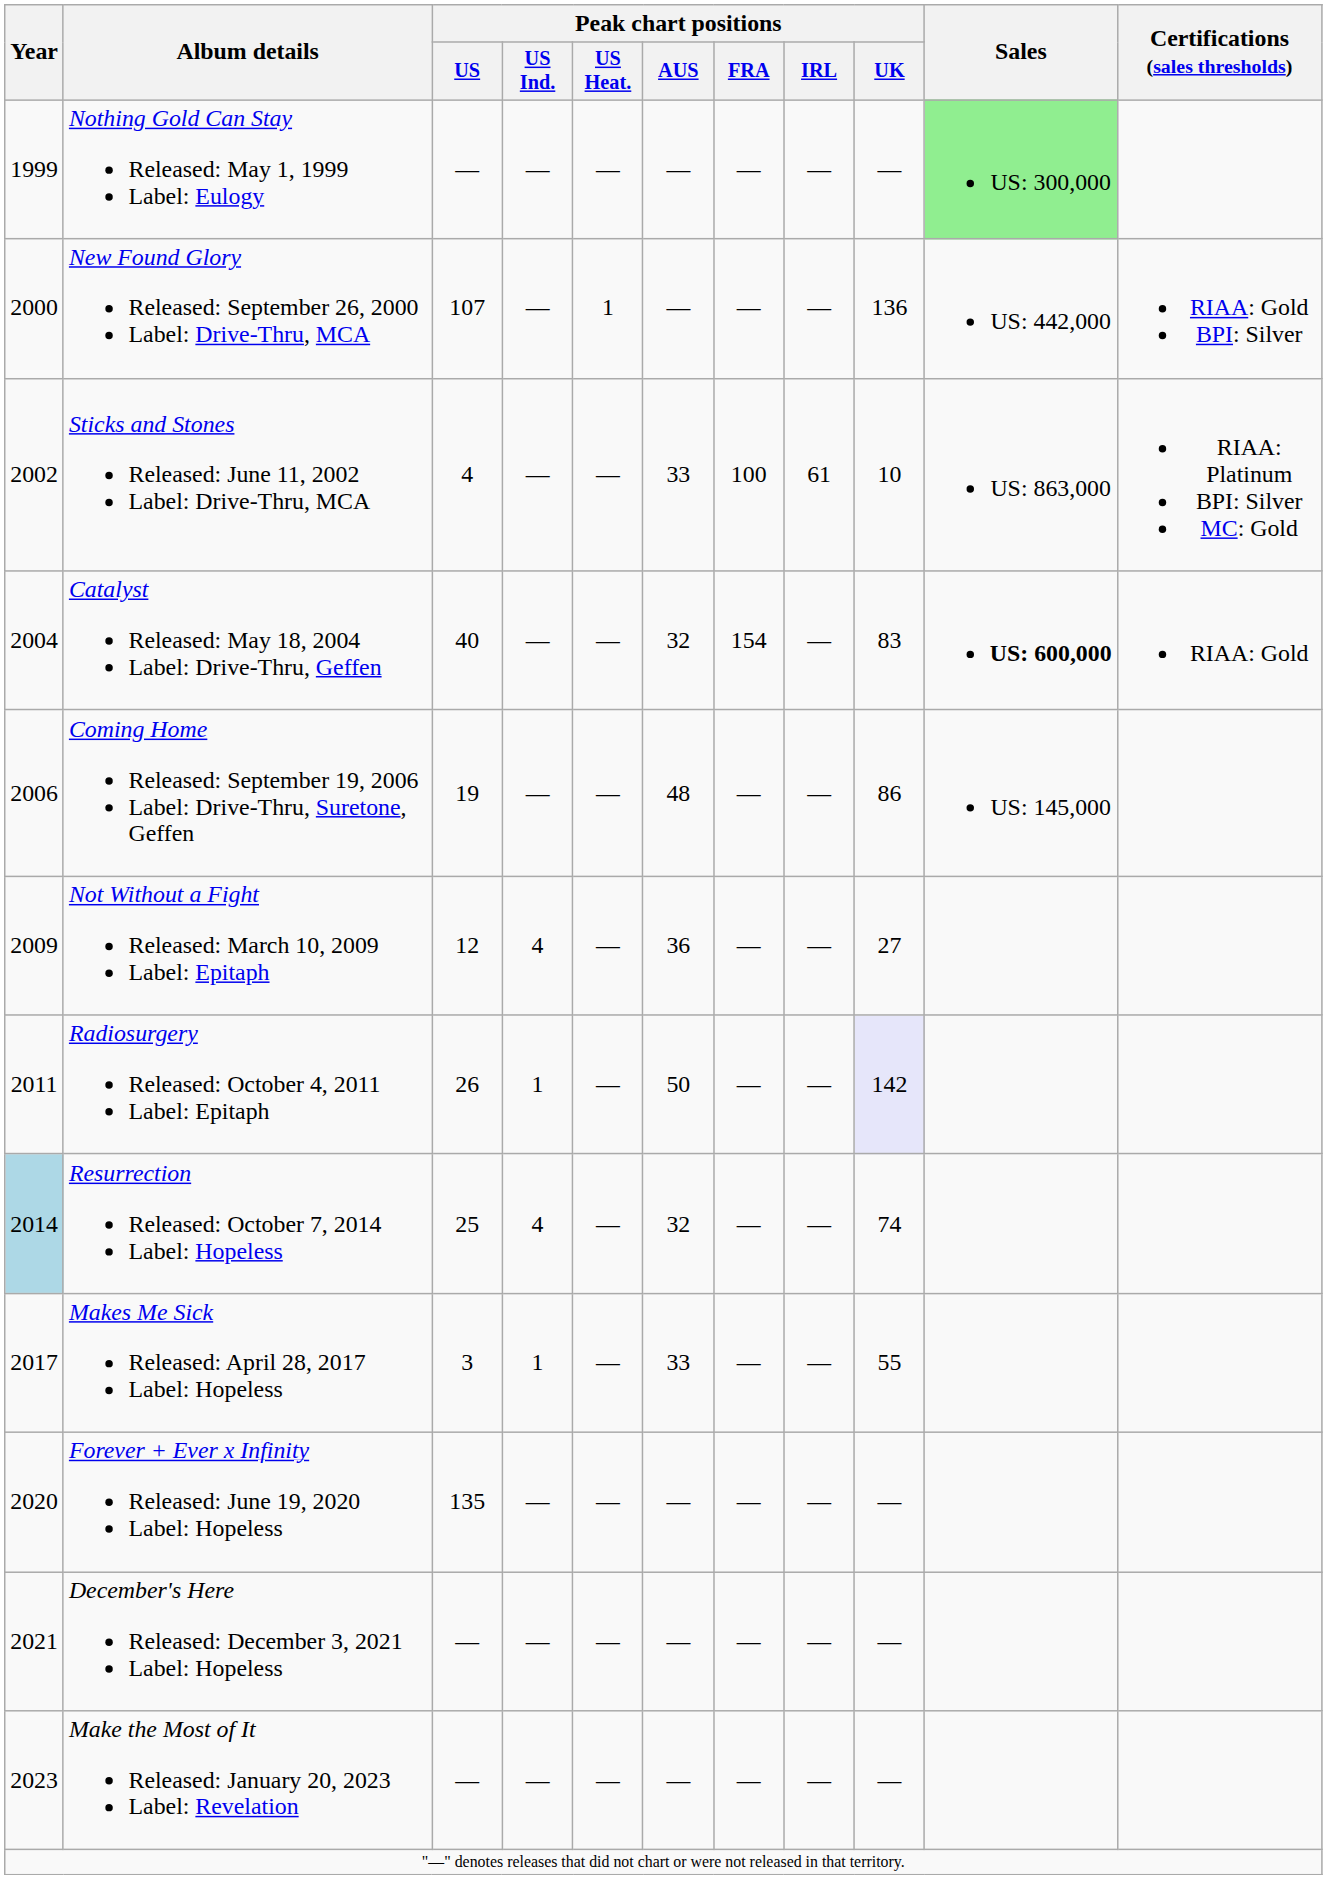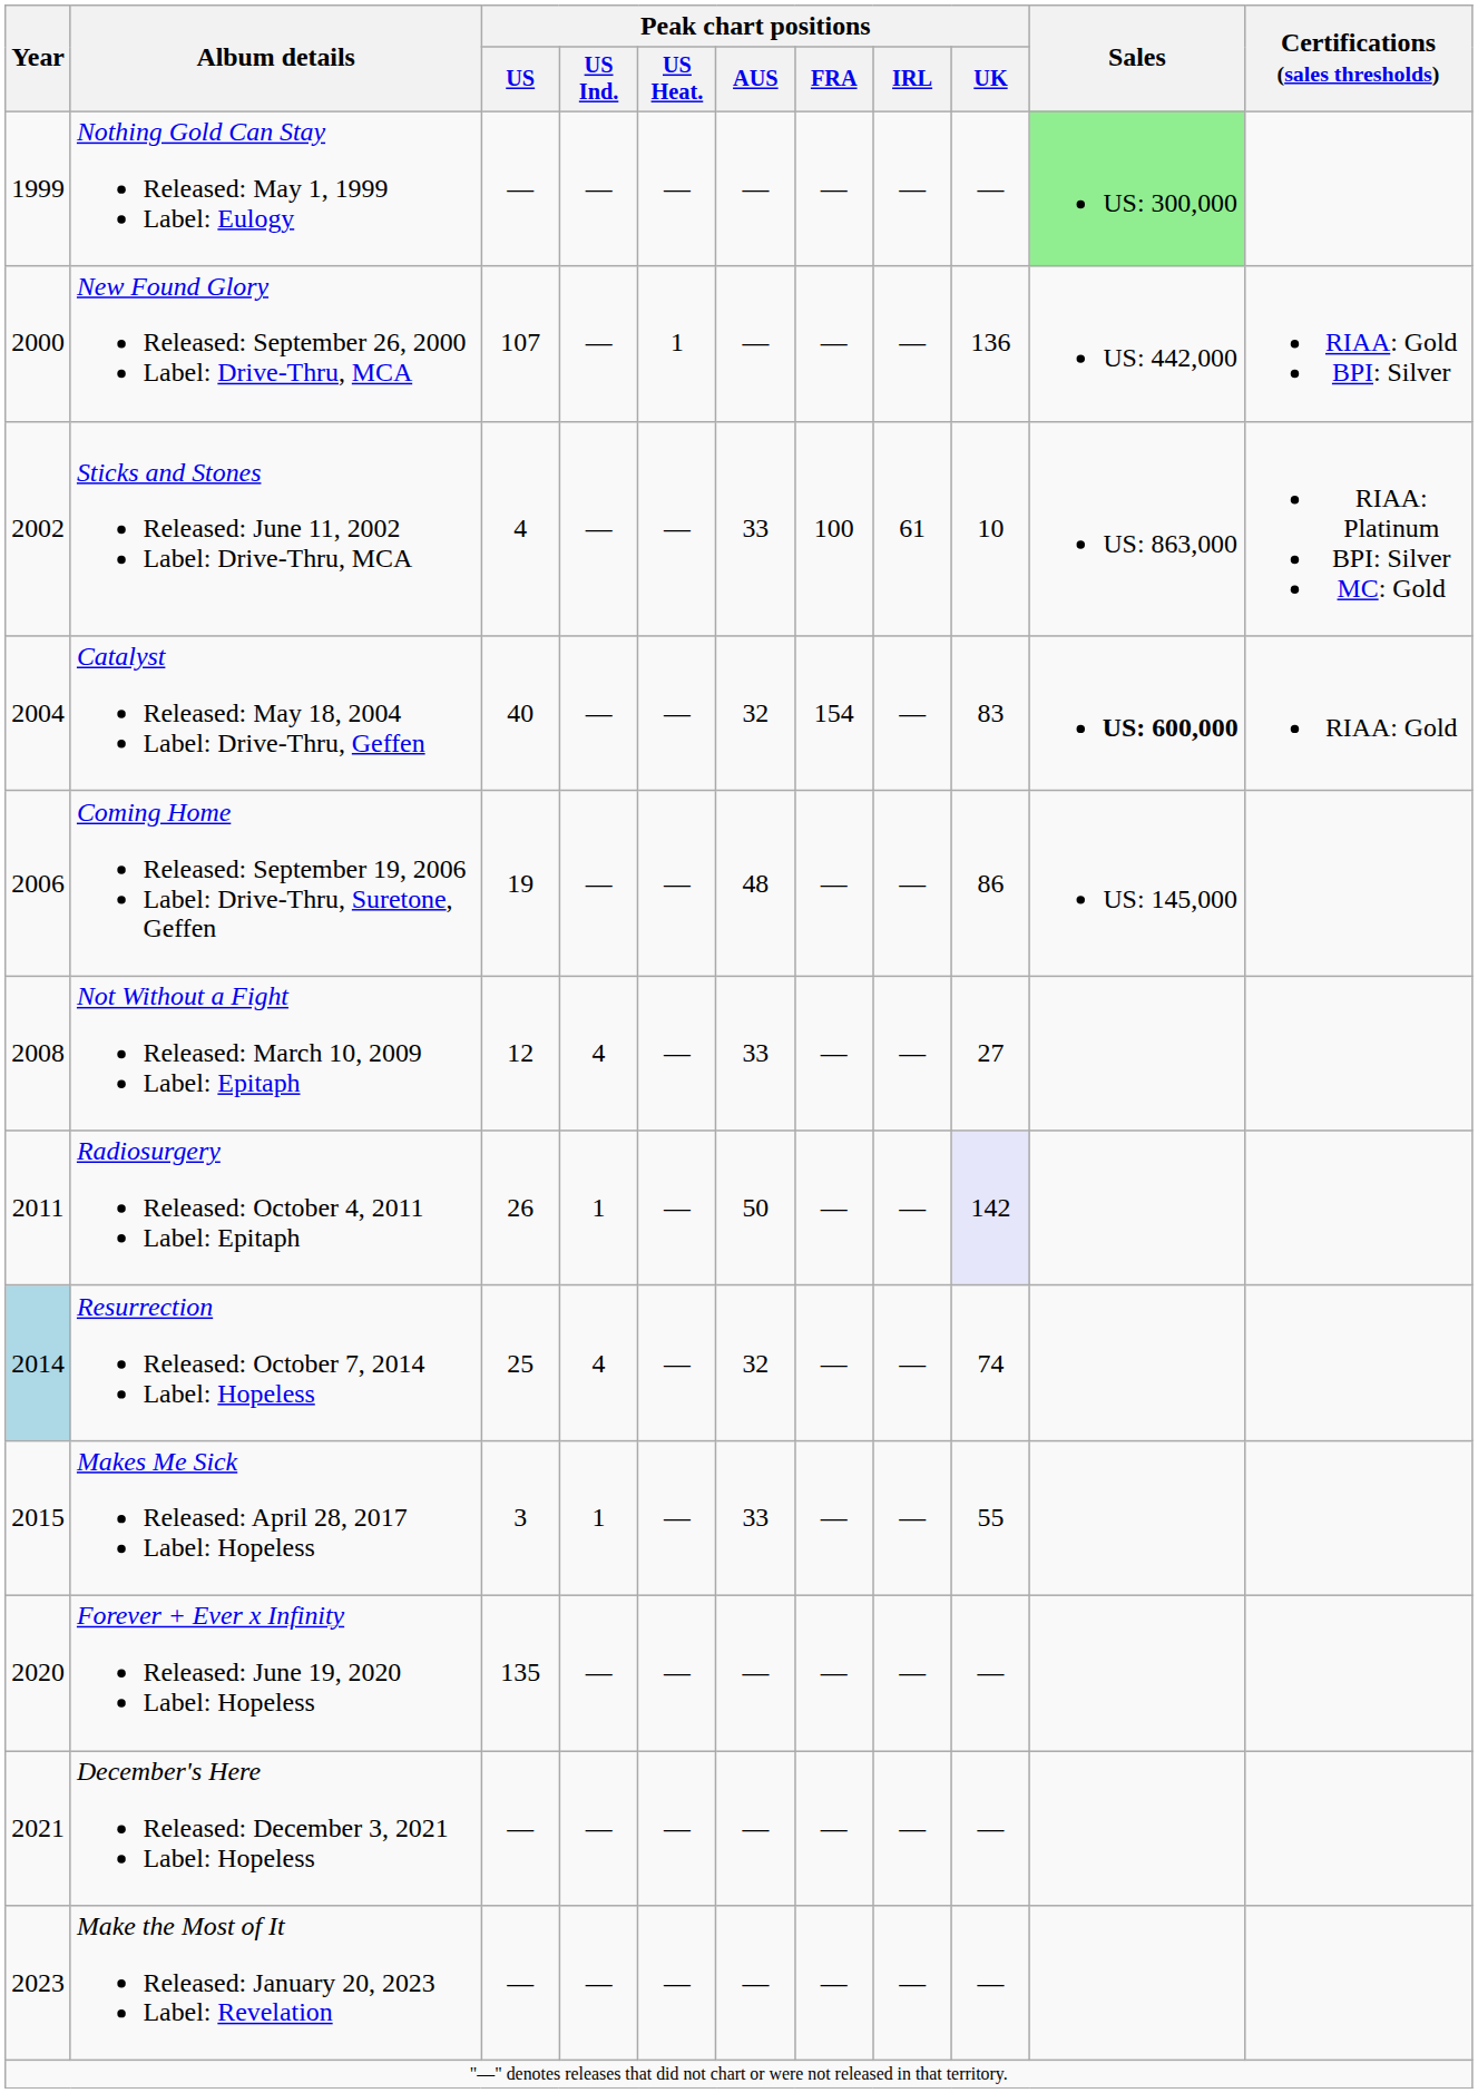Not Without a Fight Released: March 10, 2009 Label: Epitaph | Year: 2009 -> 2008
Not Without a Fight Released: March 10, 2009 Label: Epitaph | Peak chart positions / AUS: 36 -> 33
Makes Me Sick Released: April 28, 2017 Label: Hopeless | Year: 2017 -> 2015
